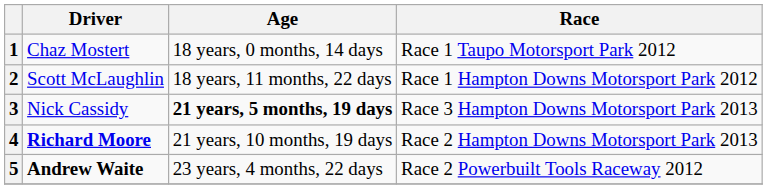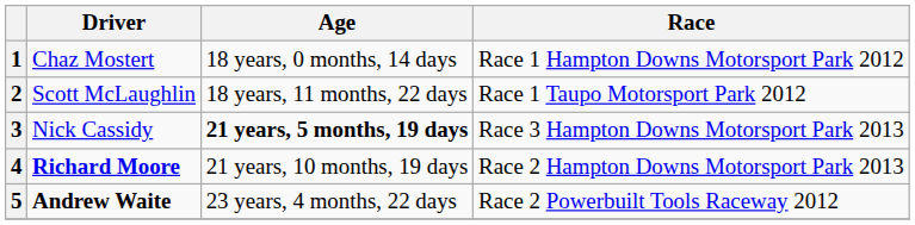1 | Race: Race 1 Taupo Motorsport Park 2012 -> Race 1 Hampton Downs Motorsport Park 2012
2 | Race: Race 1 Hampton Downs Motorsport Park 2012 -> Race 1 Taupo Motorsport Park 2012
